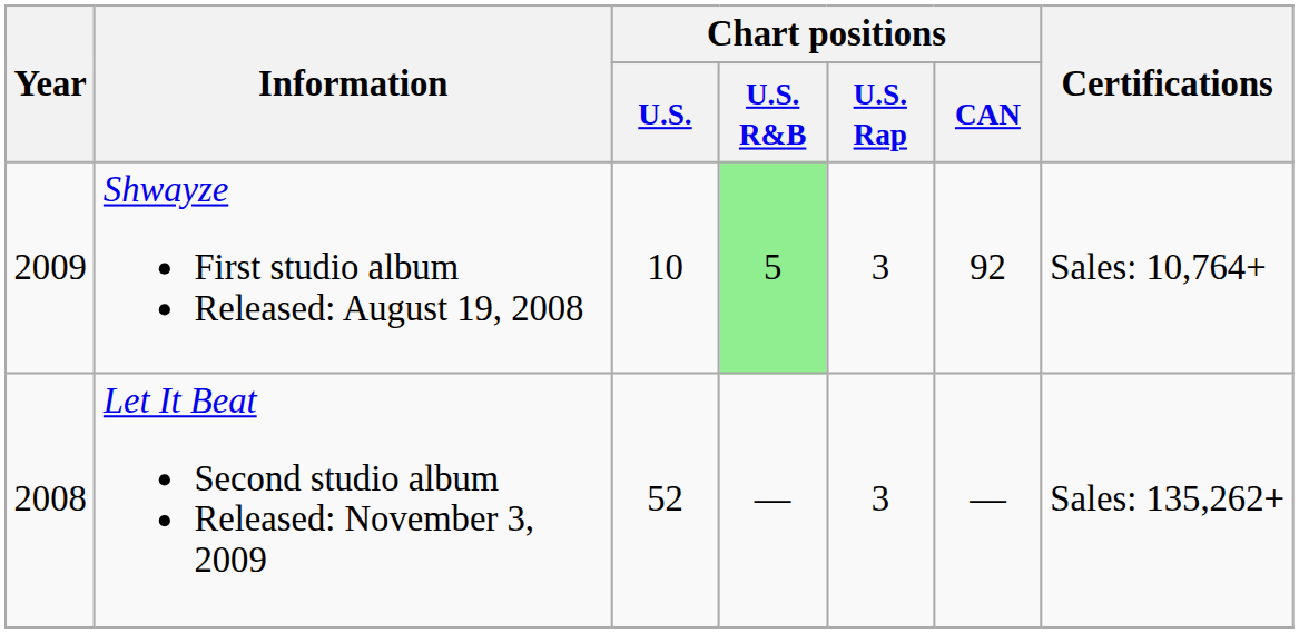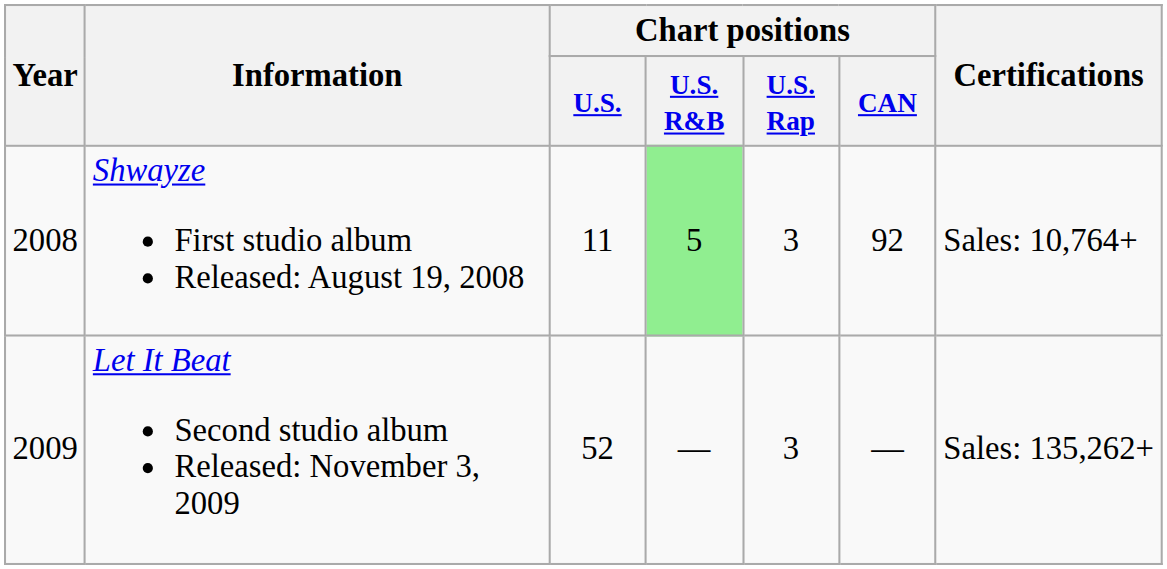Shwayze First studio album Released: August 19, 2008 | Year: 2009 -> 2008
Shwayze First studio album Released: August 19, 2008 | Chart positions / U.S.: 10 -> 11
Let It Beat Second studio album Released: November 3, 2009 | Year: 2008 -> 2009
